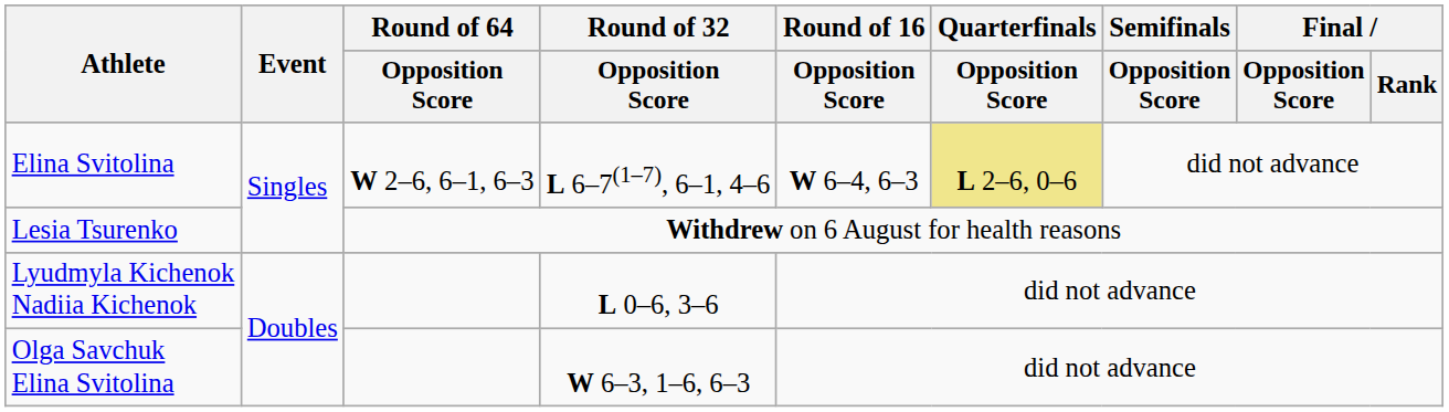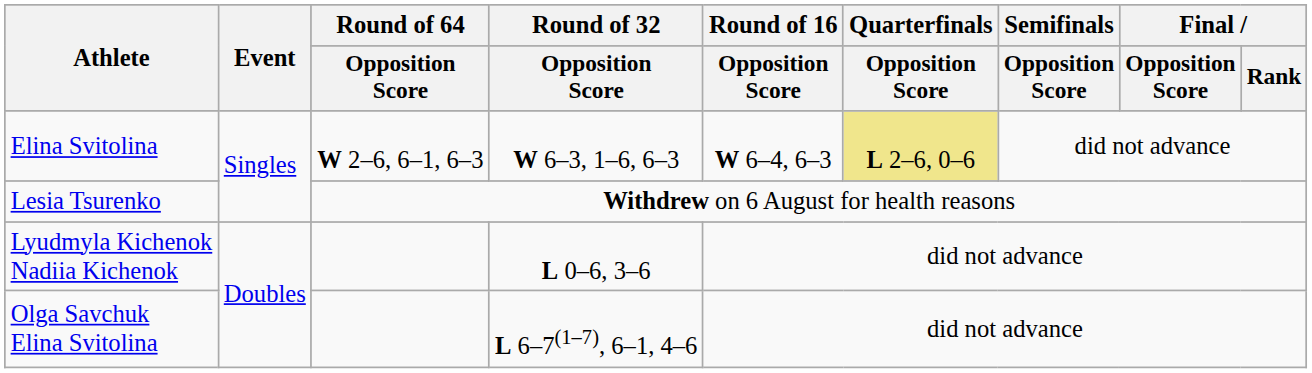Elina Svitolina | Round of 32 / Opposition Score: L 6–7(1–7), 6–1, 4–6 -> W 6–3, 1–6, 6–3
Olga Savchuk Elina Svitolina | Round of 32 / Opposition Score: W 6–3, 1–6, 6–3 -> L 6–7(1–7), 6–1, 4–6
